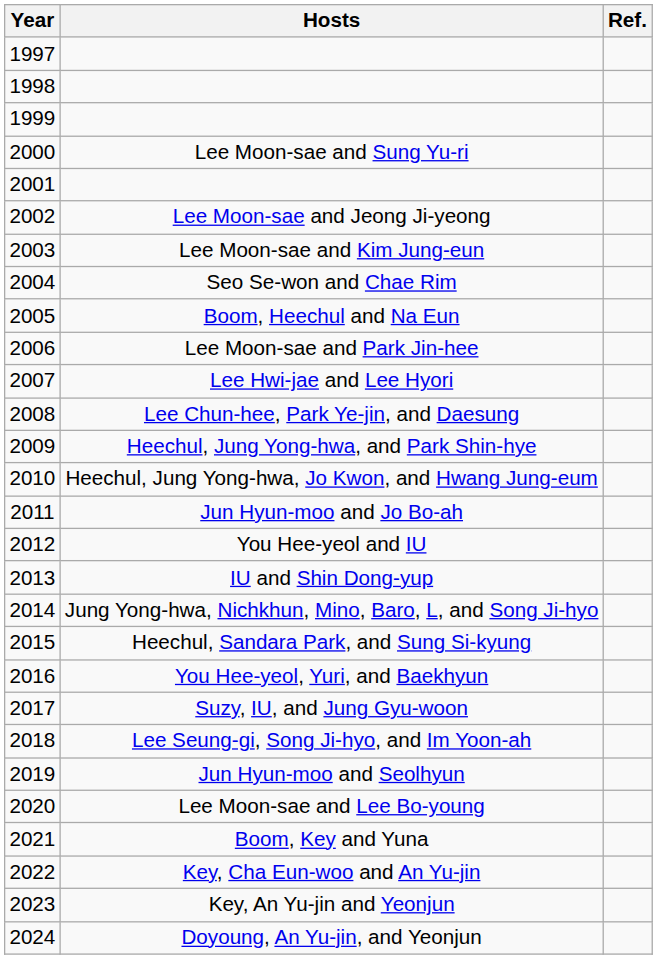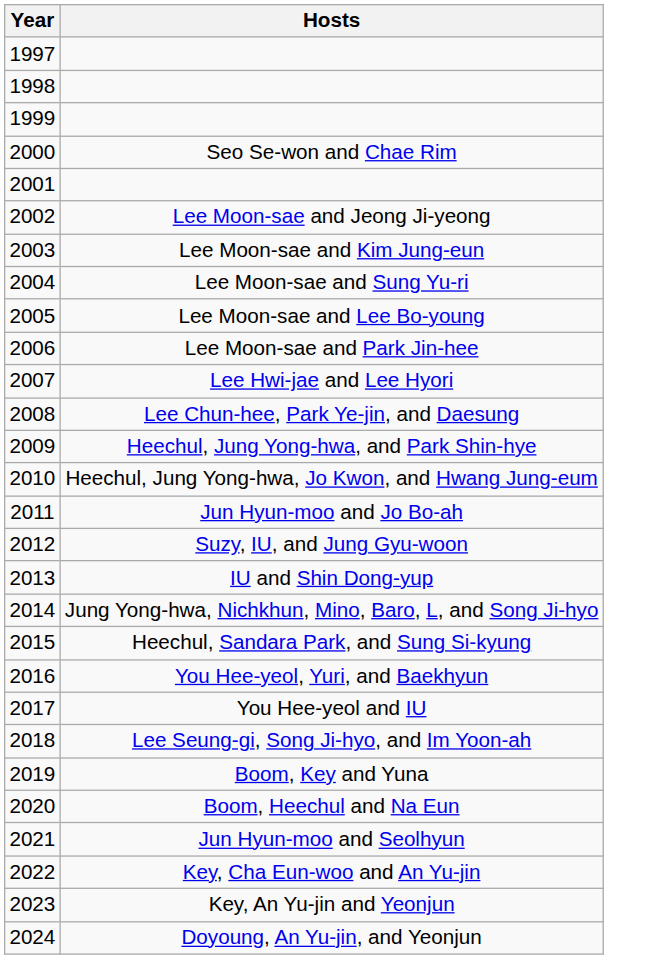- column: Ref.
2000 | Hosts: Lee Moon-sae and Sung Yu-ri -> Seo Se-won and Chae Rim
2004 | Hosts: Seo Se-won and Chae Rim -> Lee Moon-sae and Sung Yu-ri
2005 | Hosts: Boom, Heechul and Na Eun -> Lee Moon-sae and Lee Bo-young
2012 | Hosts: You Hee-yeol and IU -> Suzy, IU, and Jung Gyu-woon
2017 | Hosts: Suzy, IU, and Jung Gyu-woon -> You Hee-yeol and IU
2019 | Hosts: Jun Hyun-moo and Seolhyun -> Boom, Key and Yuna
2020 | Hosts: Lee Moon-sae and Lee Bo-young -> Boom, Heechul and Na Eun
2021 | Hosts: Boom, Key and Yuna -> Jun Hyun-moo and Seolhyun
